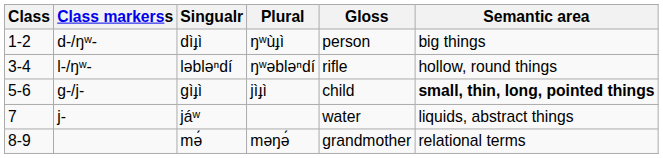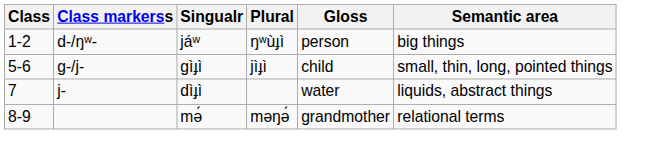d-/ŋʷ- | Singualr: dìɟì -> jáʷ
- row: 3-4 | l-/ŋʷ- | ləbləⁿdí | ŋʷəbləⁿdí | rifle | hollow, round things
ɡ-/j- | Semantic area: bold -> normal
j- | Singualr: jáʷ -> dìɟì
